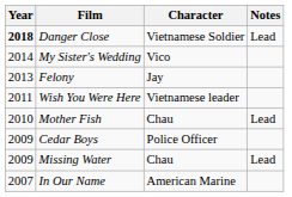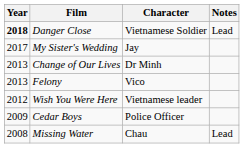My Sister's Wedding | Year: 2014 -> 2017
My Sister's Wedding | Character: Vico -> Jay
+ row: 2013 | Change of Our Lives | Dr Minh
Felony | Character: Jay -> Vico
Wish You Were Here | Year: 2011 -> 2012
- row: 2010 | Mother Fish | Chau | Lead
Missing Water | Year: 2009 -> 2008
- row: 2007 | In Our Name | American Marine
